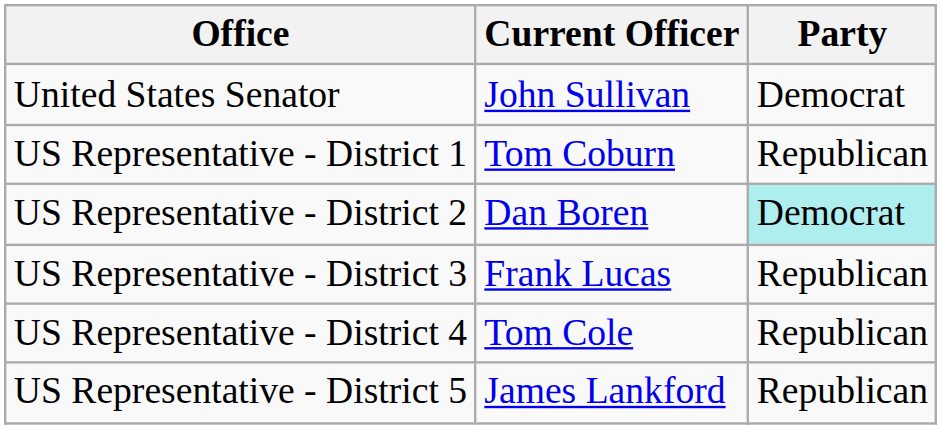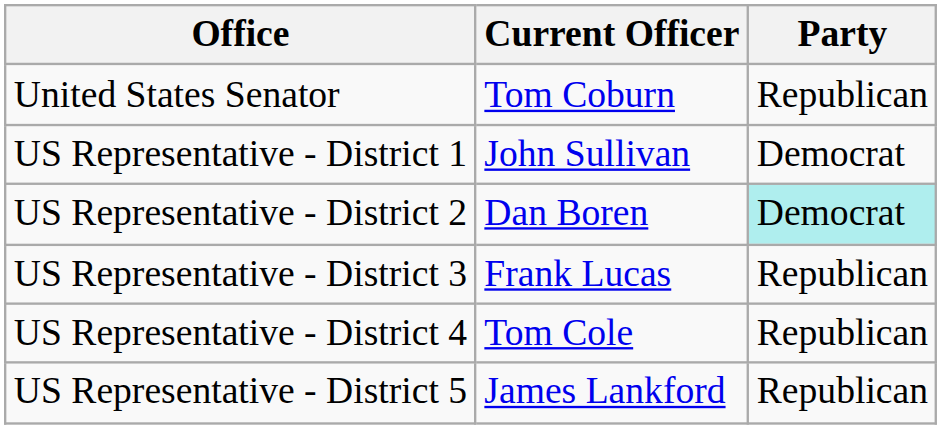United States Senator | Current Officer: John Sullivan -> Tom Coburn
United States Senator | Party: Democrat -> Republican
US Representative - District 1 | Current Officer: Tom Coburn -> John Sullivan
US Representative - District 1 | Party: Republican -> Democrat
